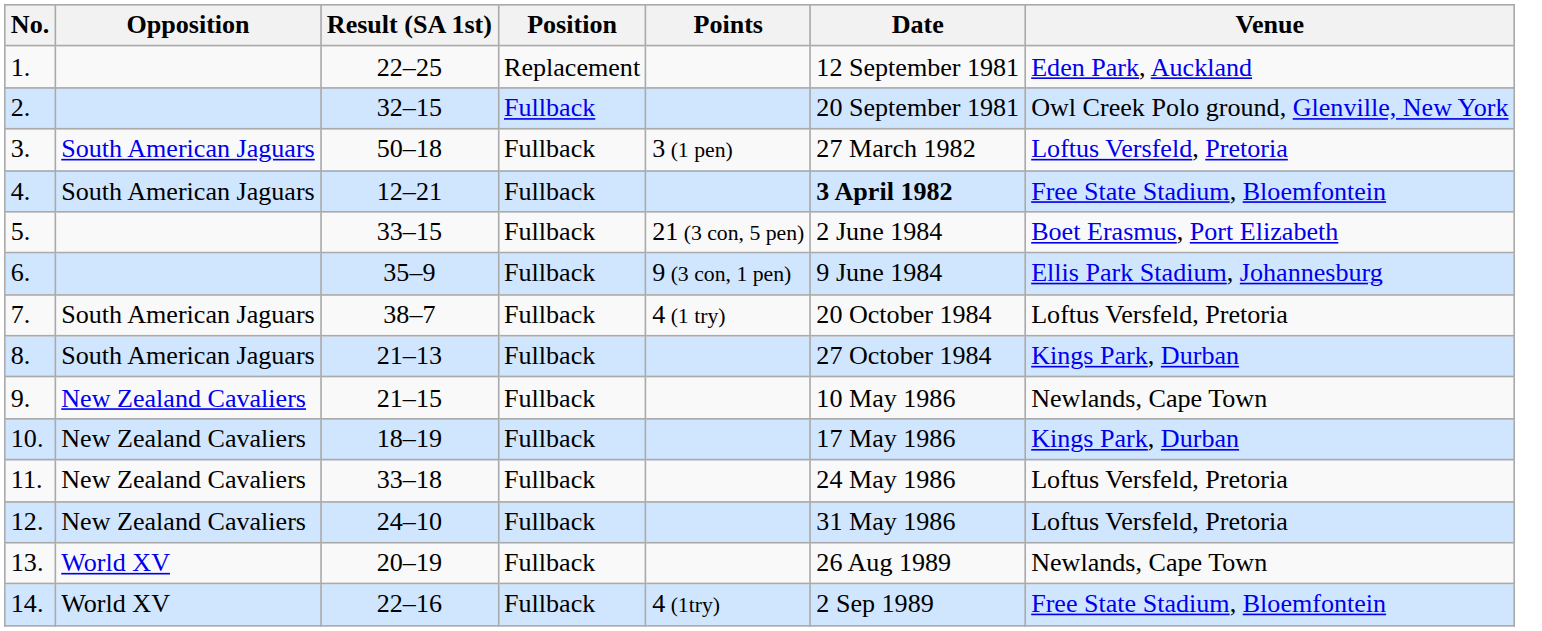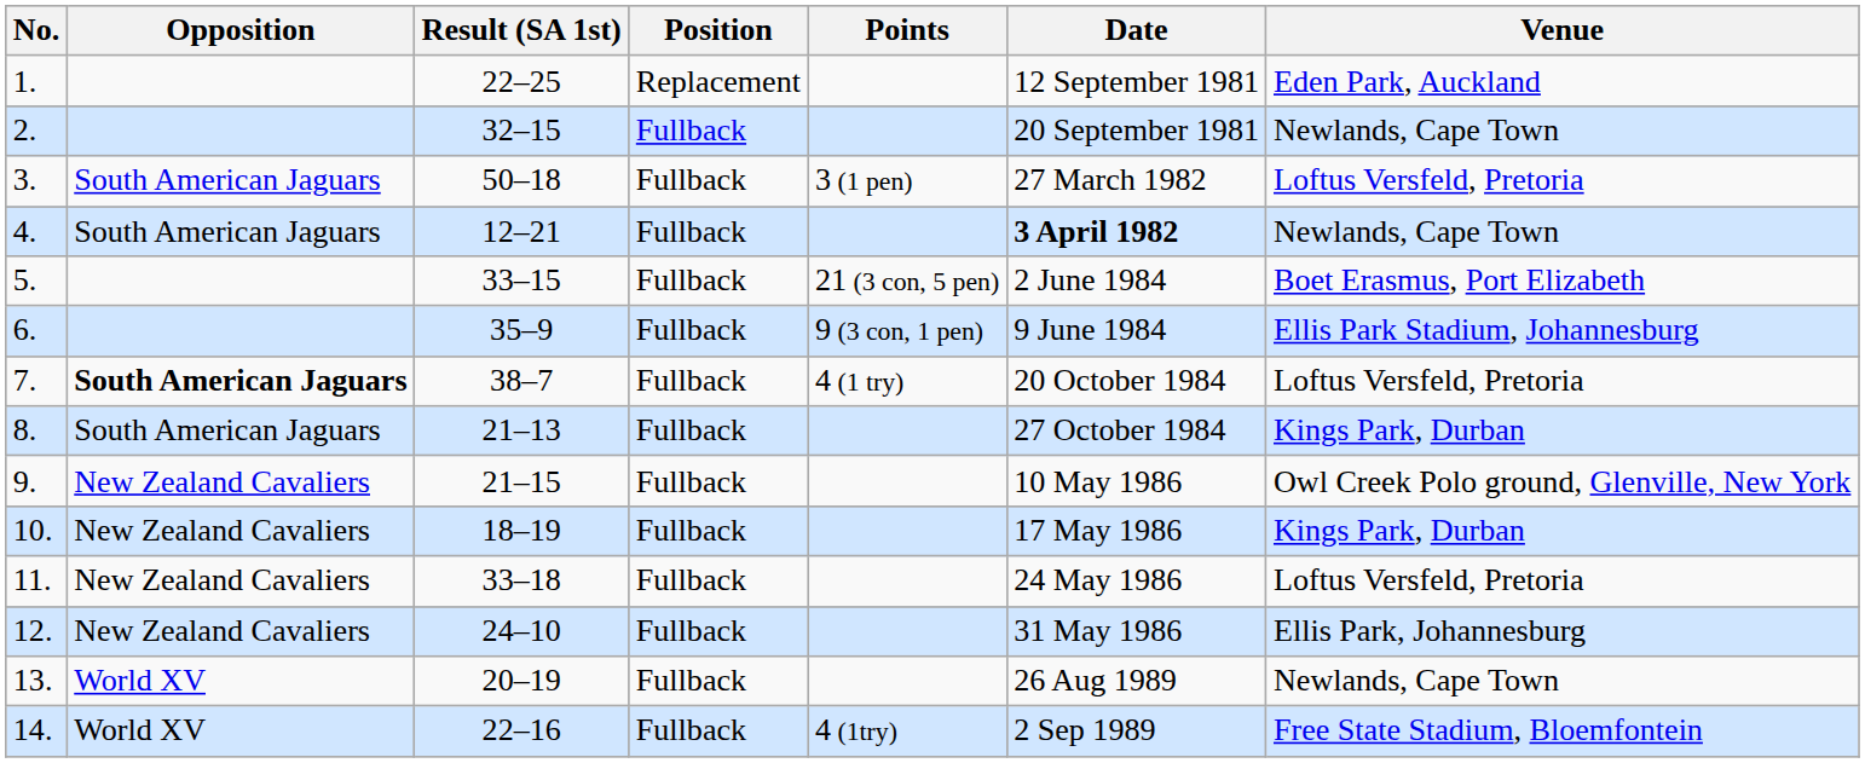2. | Venue: Owl Creek Polo ground, Glenville, New York -> Newlands, Cape Town
4. | Venue: Free State Stadium, Bloemfontein -> Newlands, Cape Town
7. | Opposition: normal -> bold
9. | Venue: Newlands, Cape Town -> Owl Creek Polo ground, Glenville, New York
12. | Venue: Loftus Versfeld, Pretoria -> Ellis Park, Johannesburg
